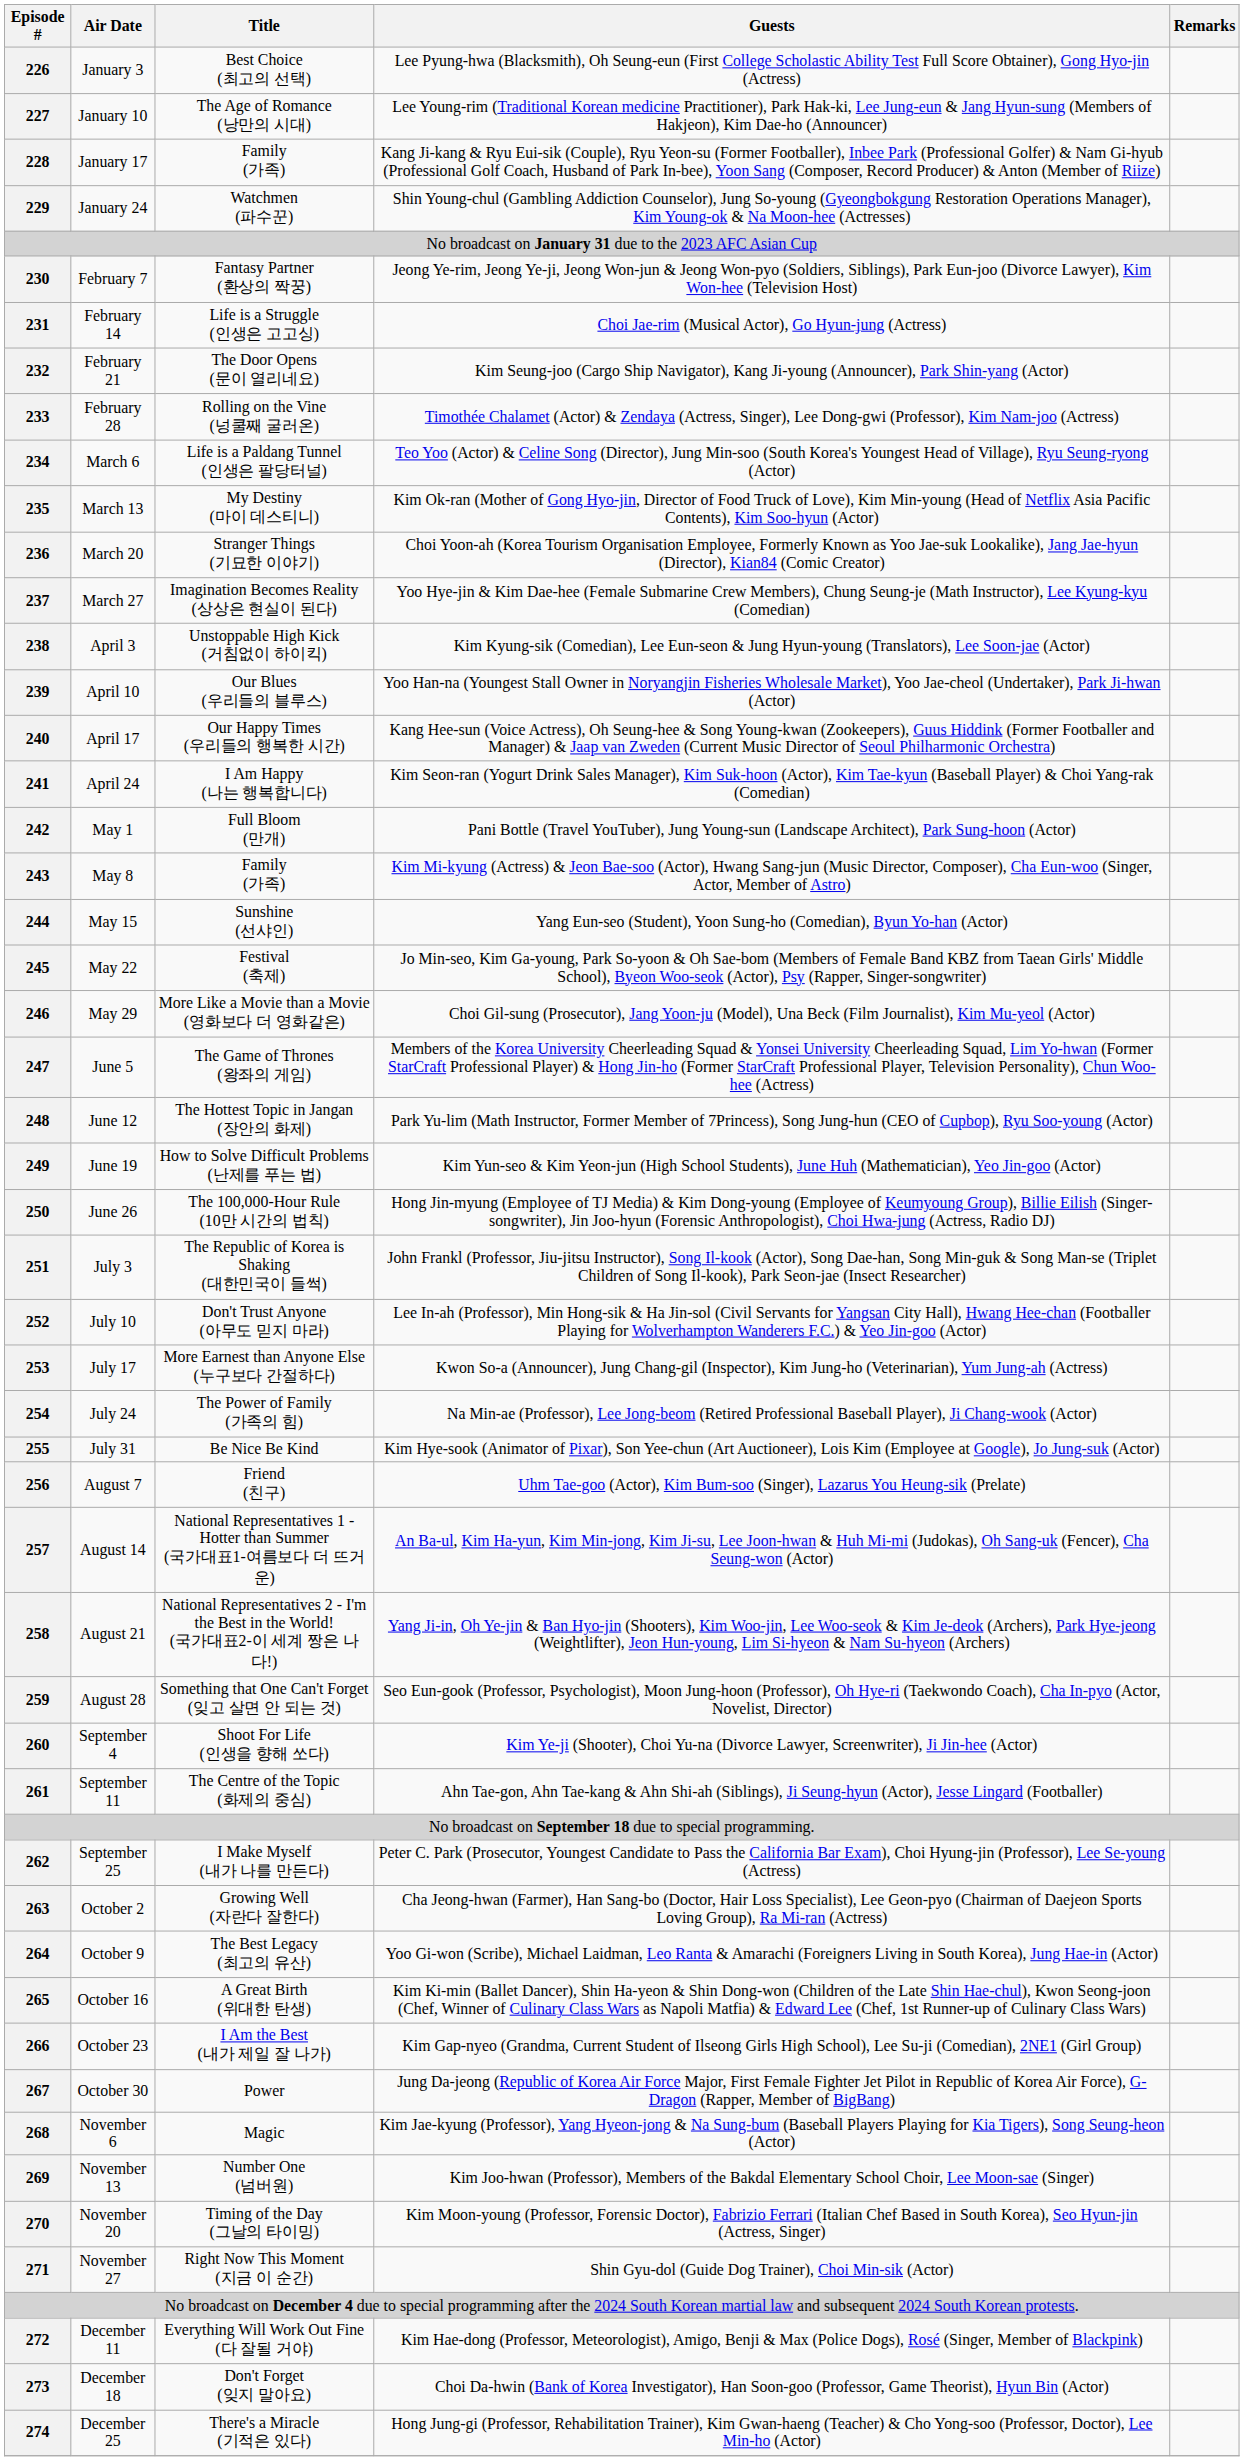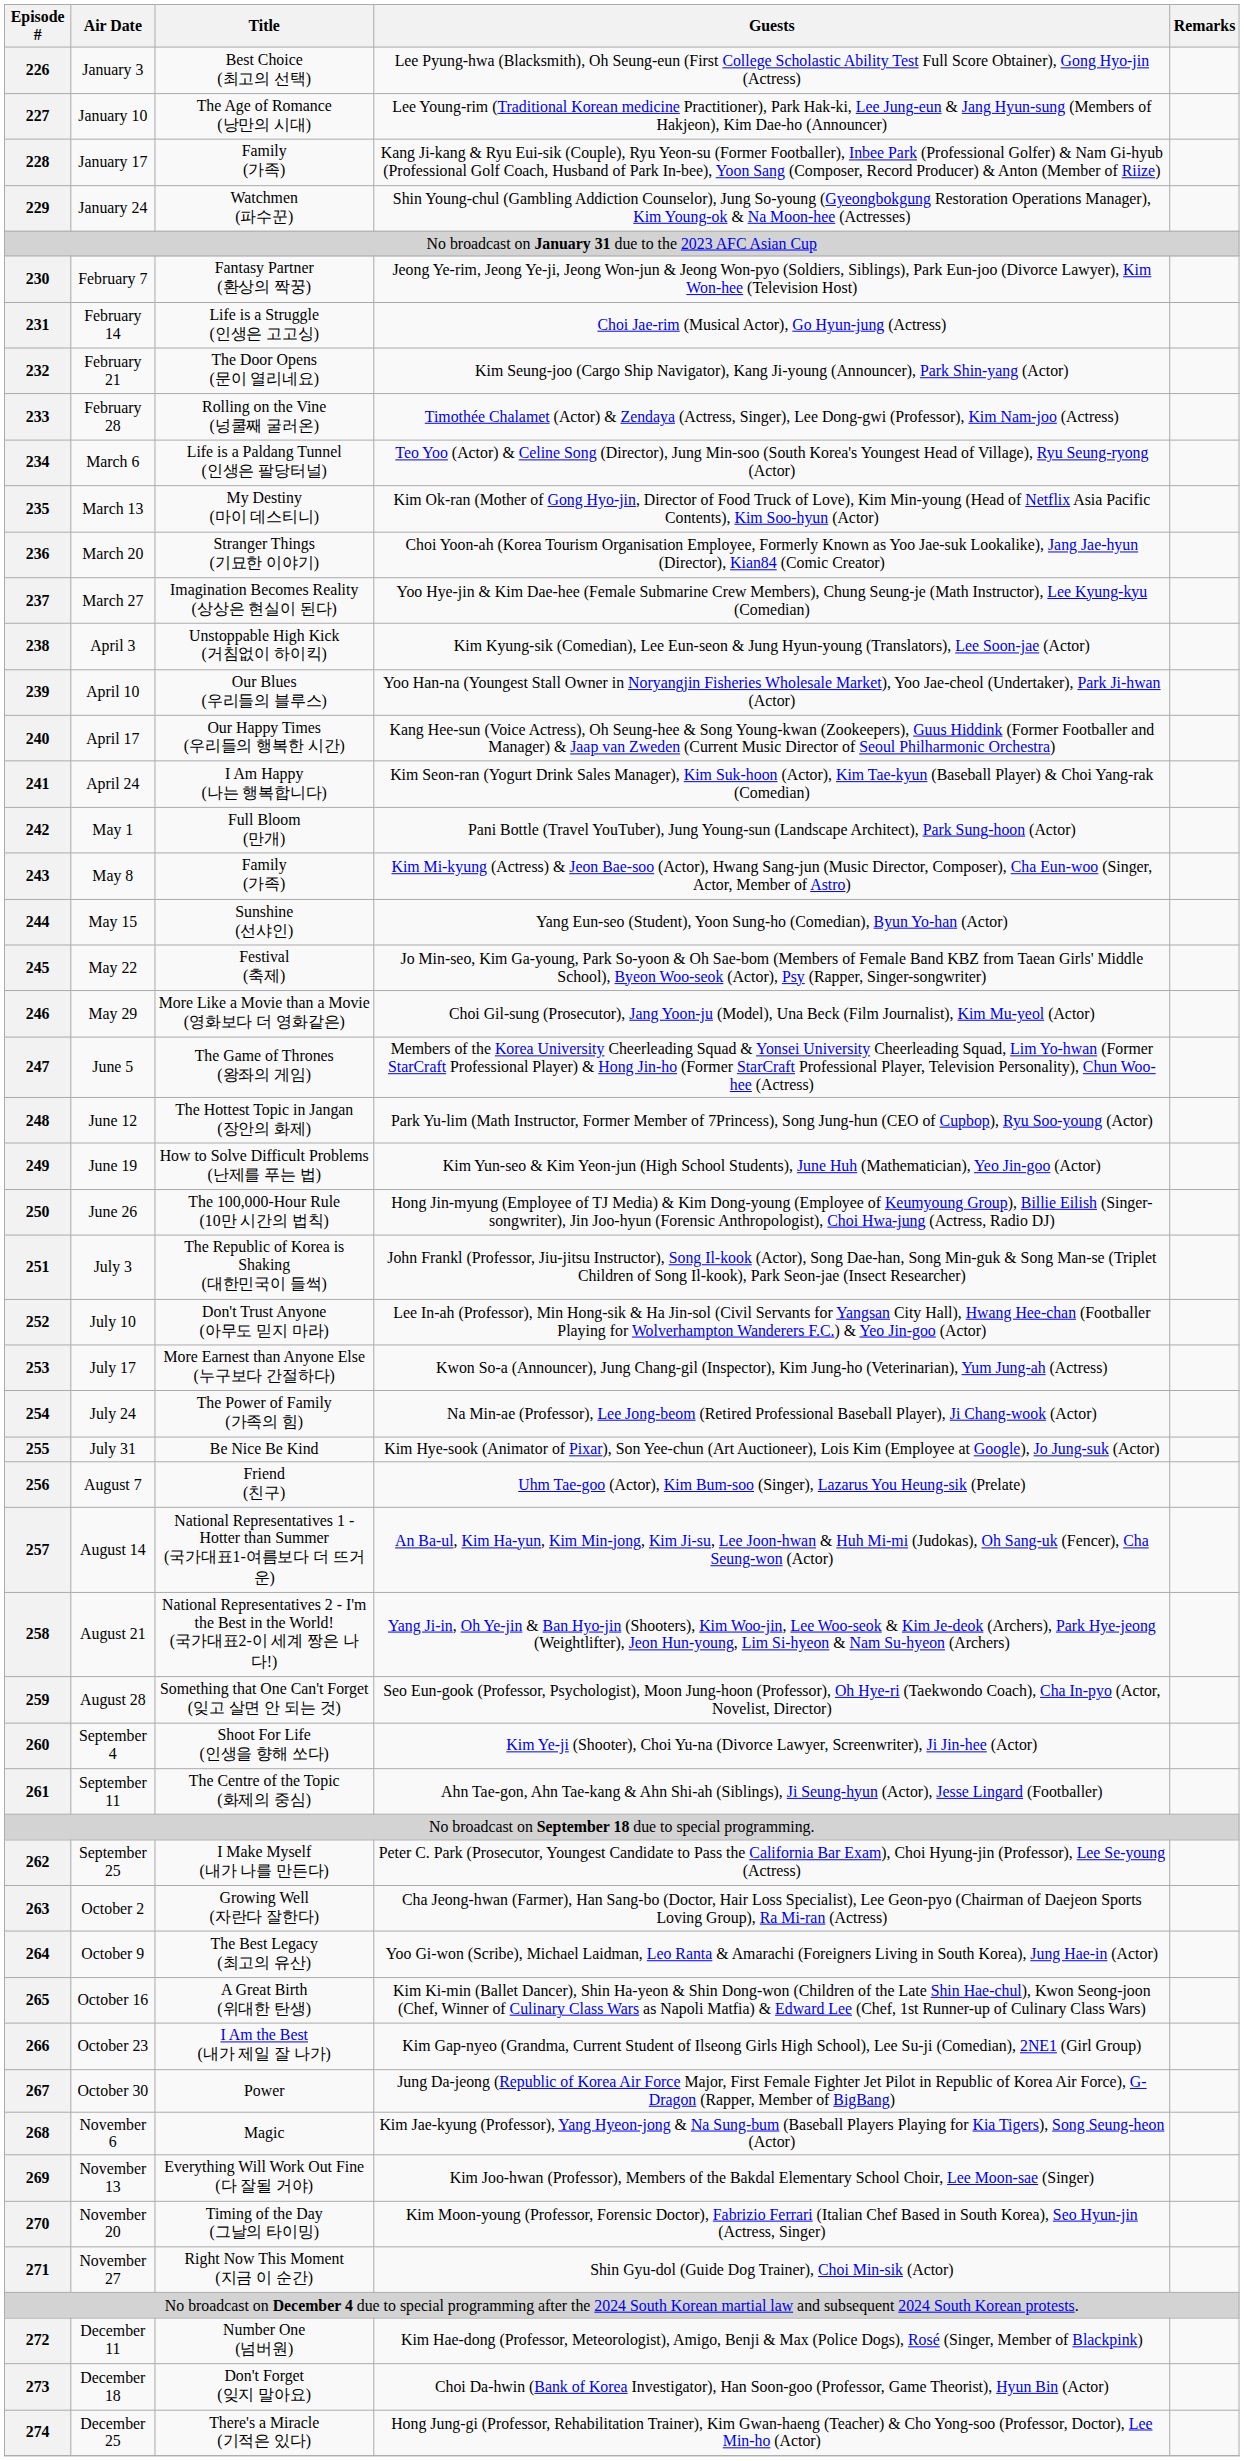269 | Title: Number One (넘버원) -> Everything Will Work Out Fine (다 잘될 거야)
272 | Title: Everything Will Work Out Fine (다 잘될 거야) -> Number One (넘버원)
